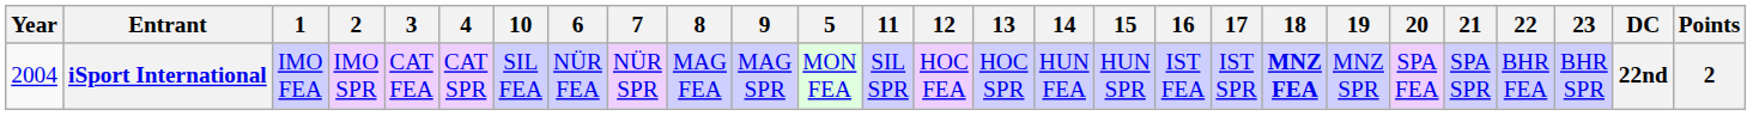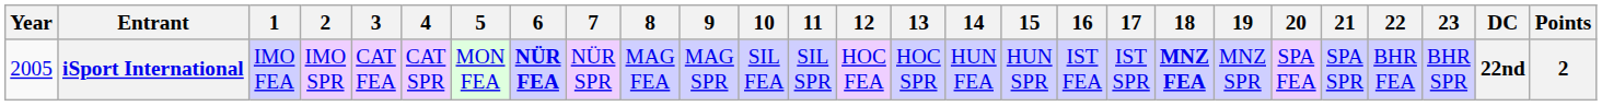columns swapped: 5 <-> 10
iSport International | Year: 2004 -> 2005
iSport International | 6: normal -> bold
